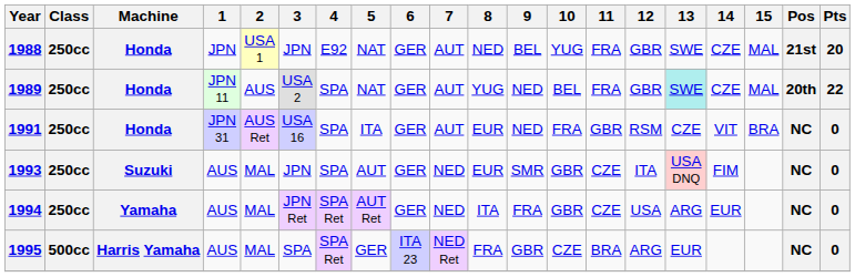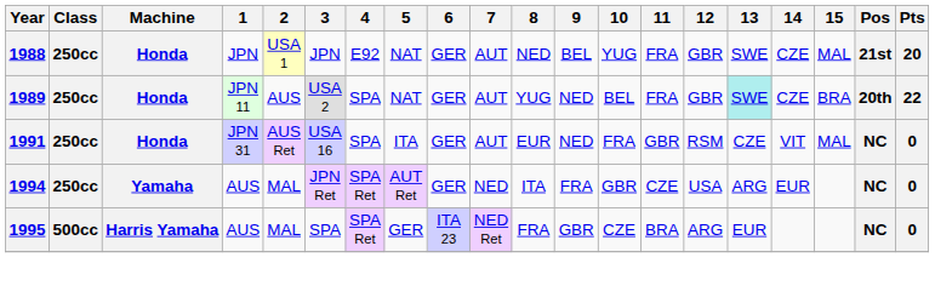1989 | 15: MAL -> BRA
1991 | 15: BRA -> MAL
- row: 1993 | 250cc | Suzuki | AUS | MAL | JPN | SPA | AUT | GER | NED | EUR | SMR | GBR | CZE | ITA | USA DNQ | FIM | NC | 0
